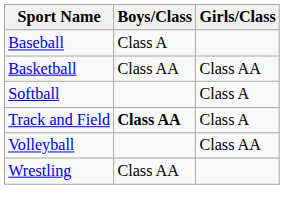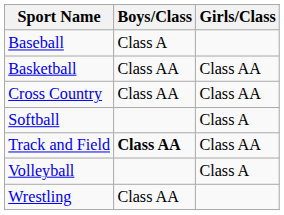+ row: Cross Country | Class AA | Class AA
Track and Field | Girls/Class: Class A -> Class AA
Volleyball | Girls/Class: Class AA -> Class A
